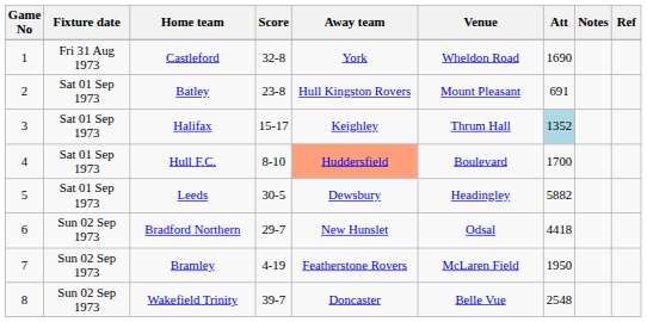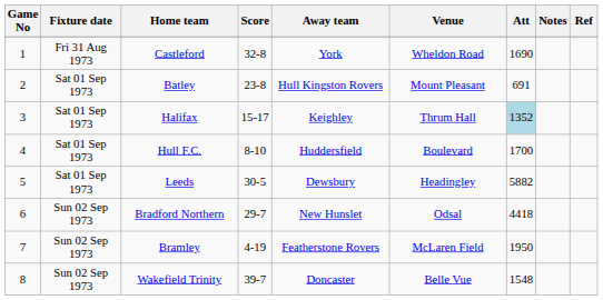Hull F.C. | Away team: lightsalmon background -> no background
Wakefield Trinity | Att: 2548 -> 1548
